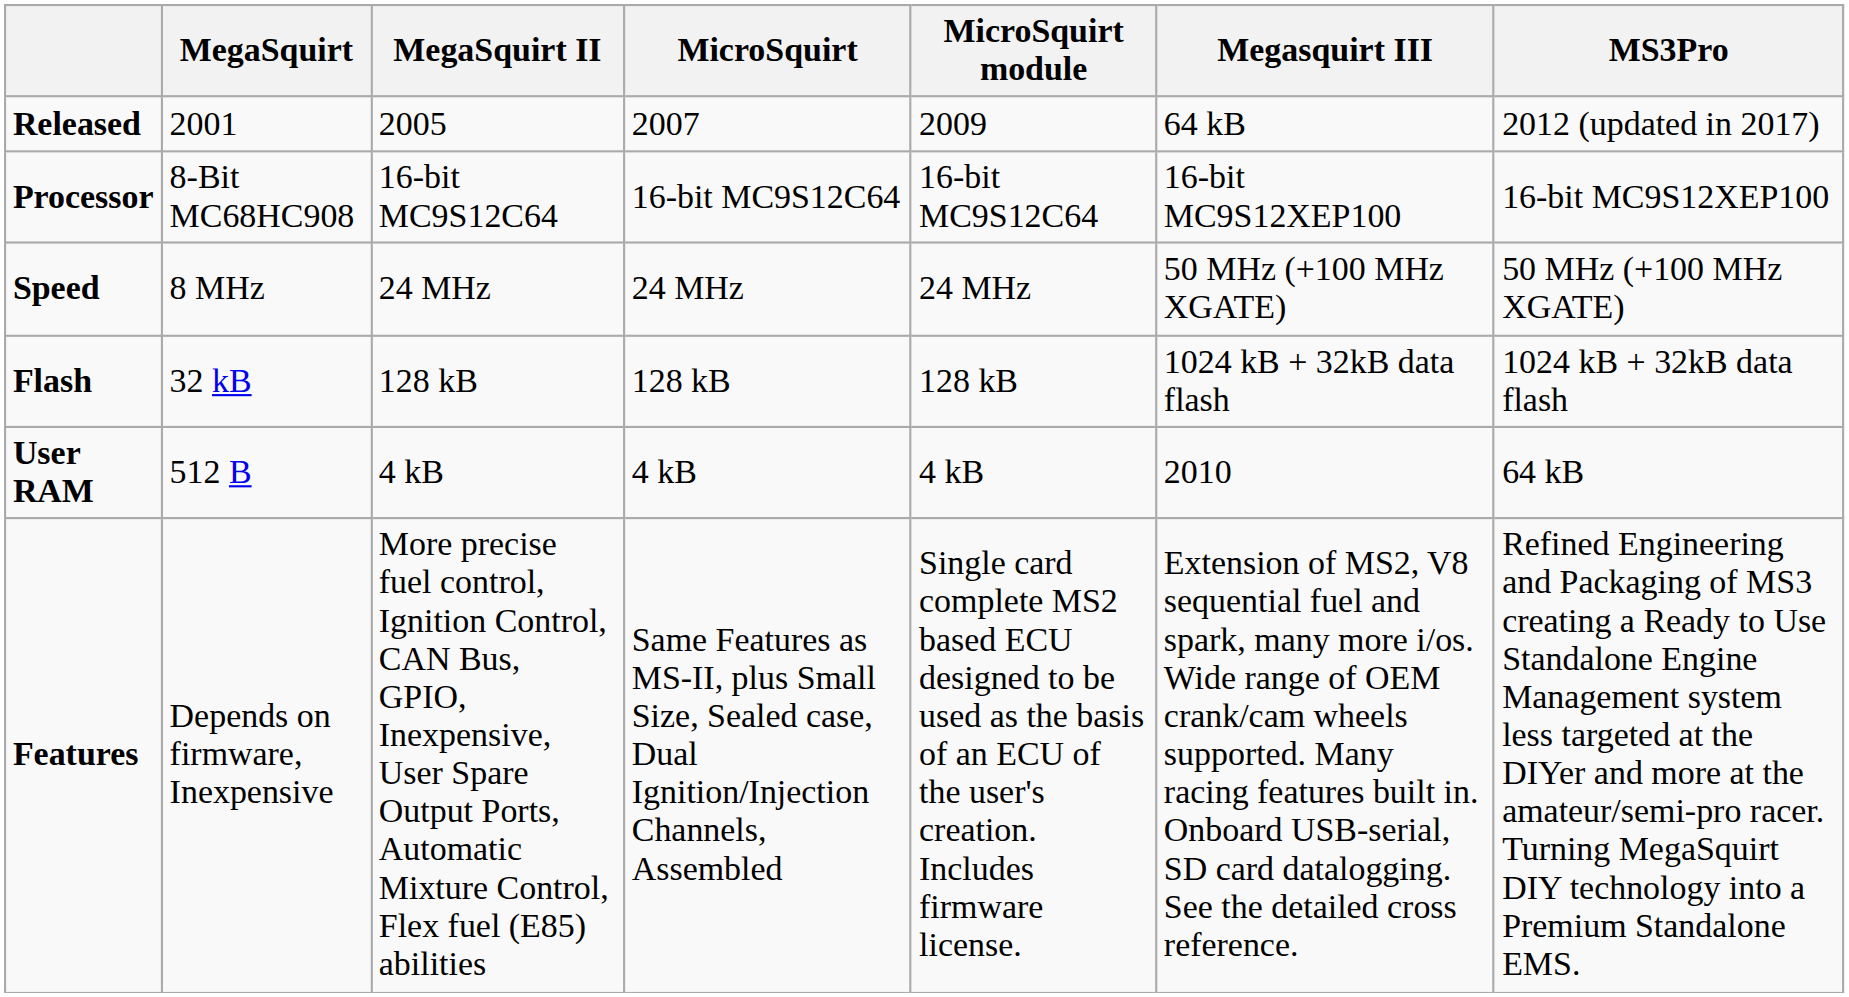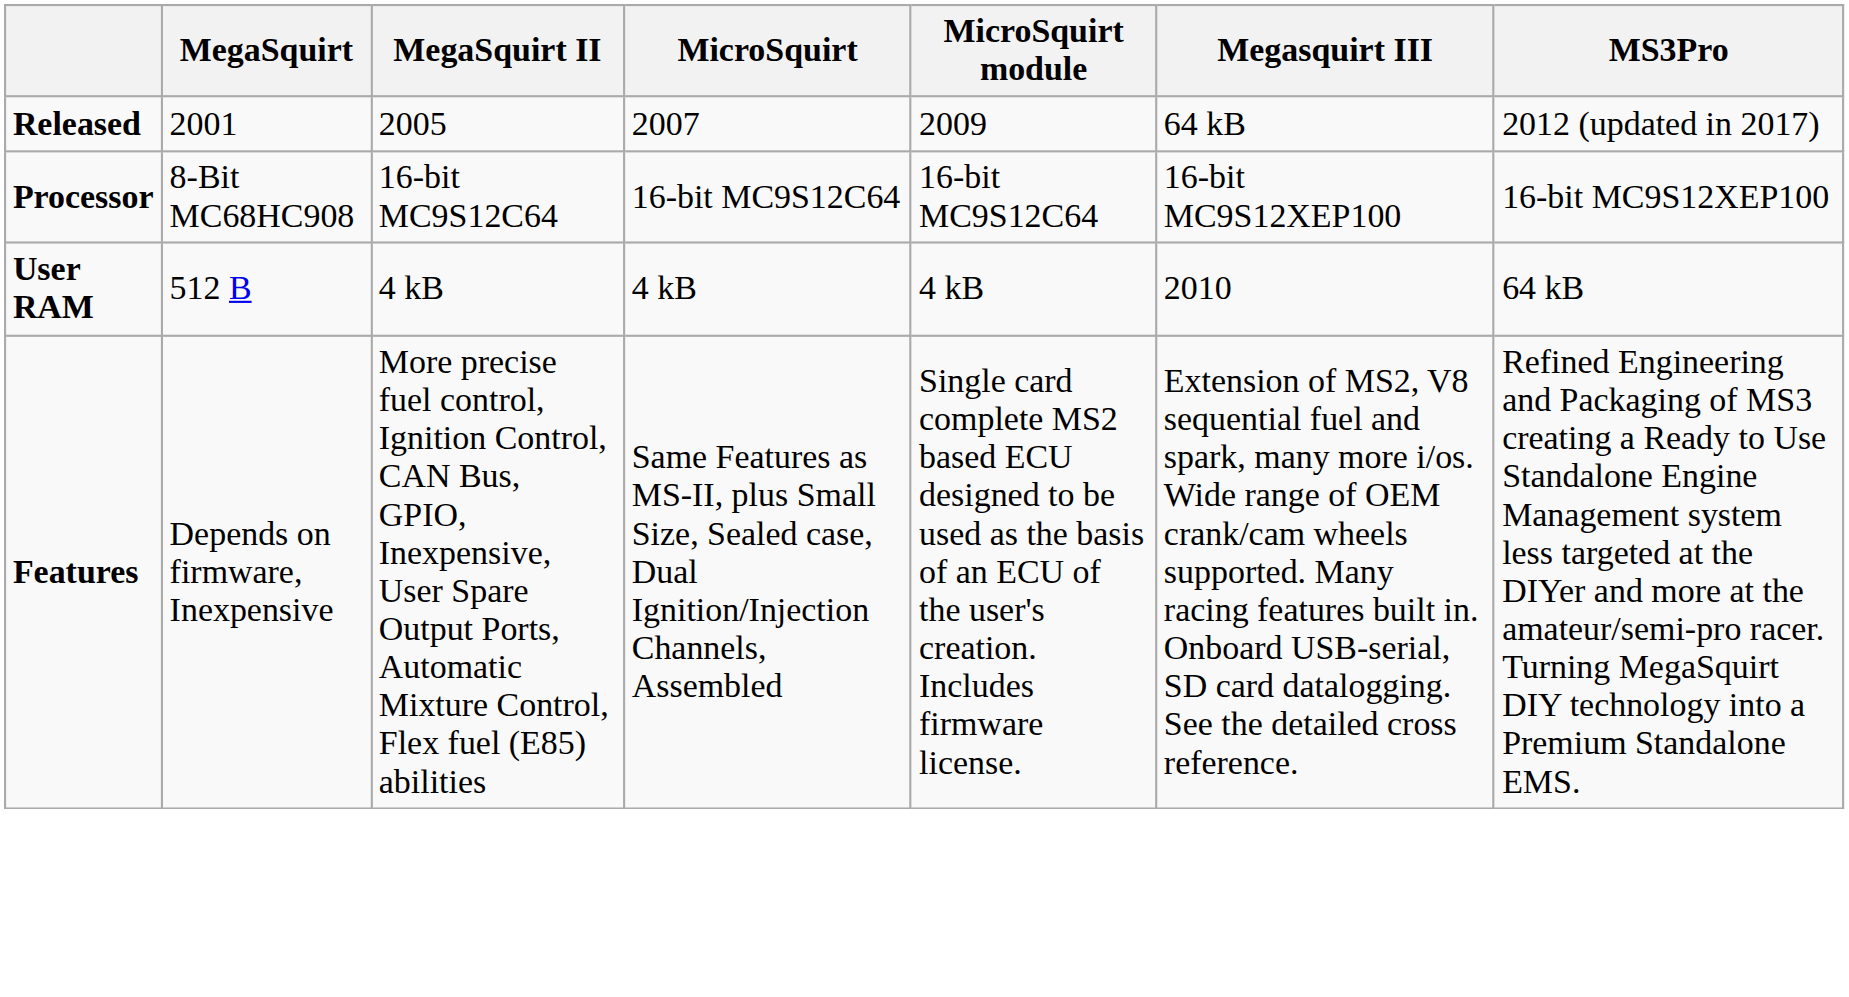- row: Speed | 8 MHz | 24 MHz | 24 MHz | 24 MHz | 50 MHz (+100 MHz XGATE) | 50 MHz (+100 MHz XGATE)
- row: Flash | 32 kB | 128 kB | 128 kB | 128 kB | 1024 kB + 32kB data flash | 1024 kB + 32kB data flash
